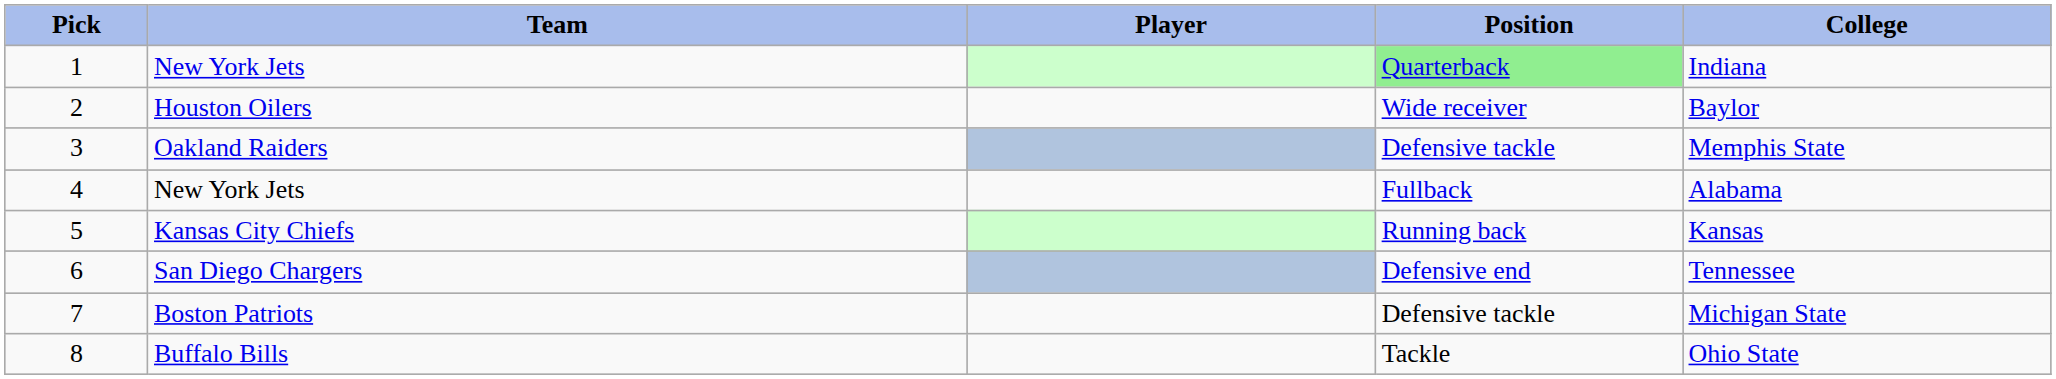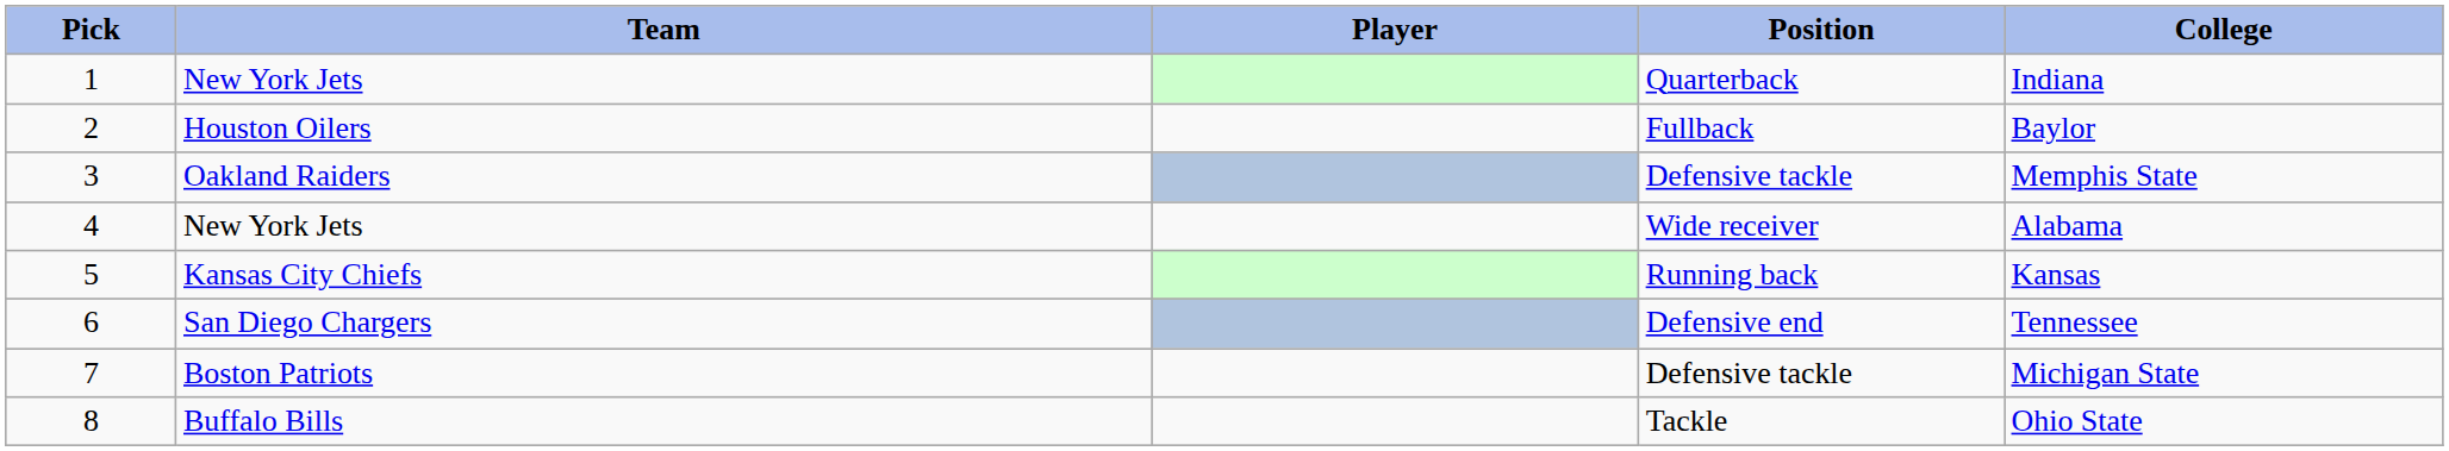1 | Position: lightgreen background -> no background
2 | Position: Wide receiver -> Fullback
4 | Position: Fullback -> Wide receiver
